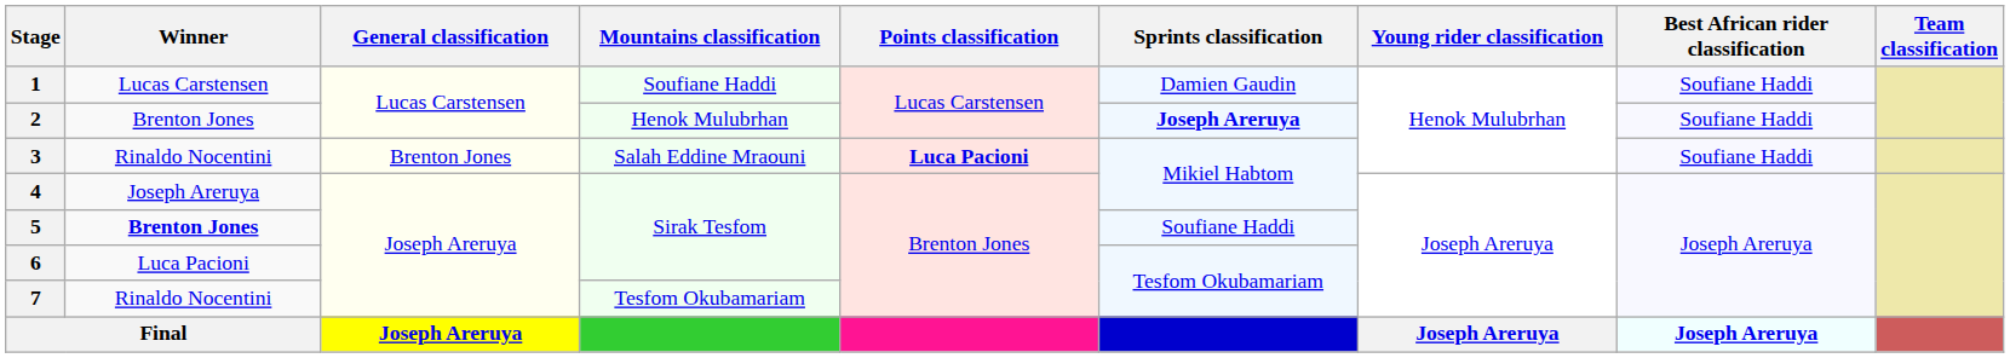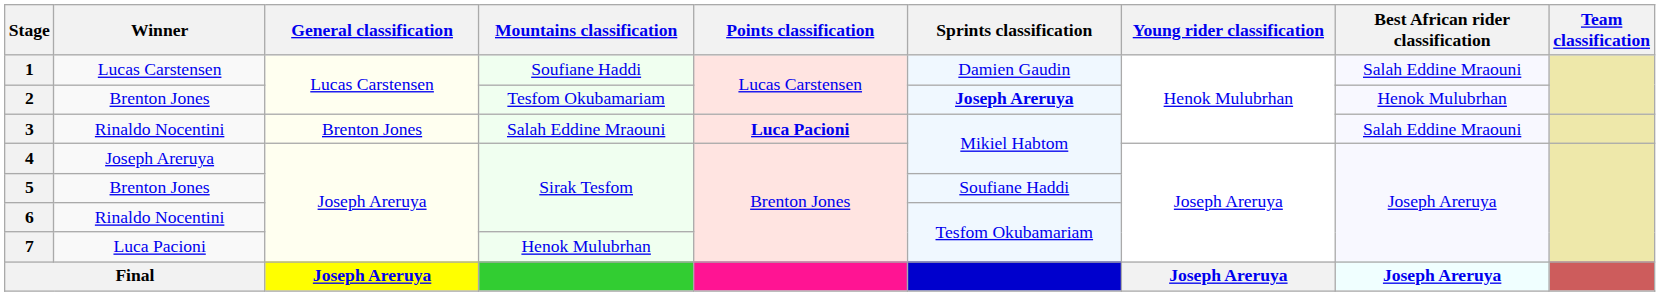1 | Best African rider classification: Soufiane Haddi -> Salah Eddine Mraouni
2 | Mountains classification: Henok Mulubrhan -> Tesfom Okubamariam
2 | Best African rider classification: Soufiane Haddi -> Henok Mulubrhan
3 | Best African rider classification: Soufiane Haddi -> Salah Eddine Mraouni
5 | Winner: bold -> normal
6 | Winner: Luca Pacioni -> Rinaldo Nocentini
7 | Winner: Rinaldo Nocentini -> Luca Pacioni
7 | Mountains classification: Tesfom Okubamariam -> Henok Mulubrhan
